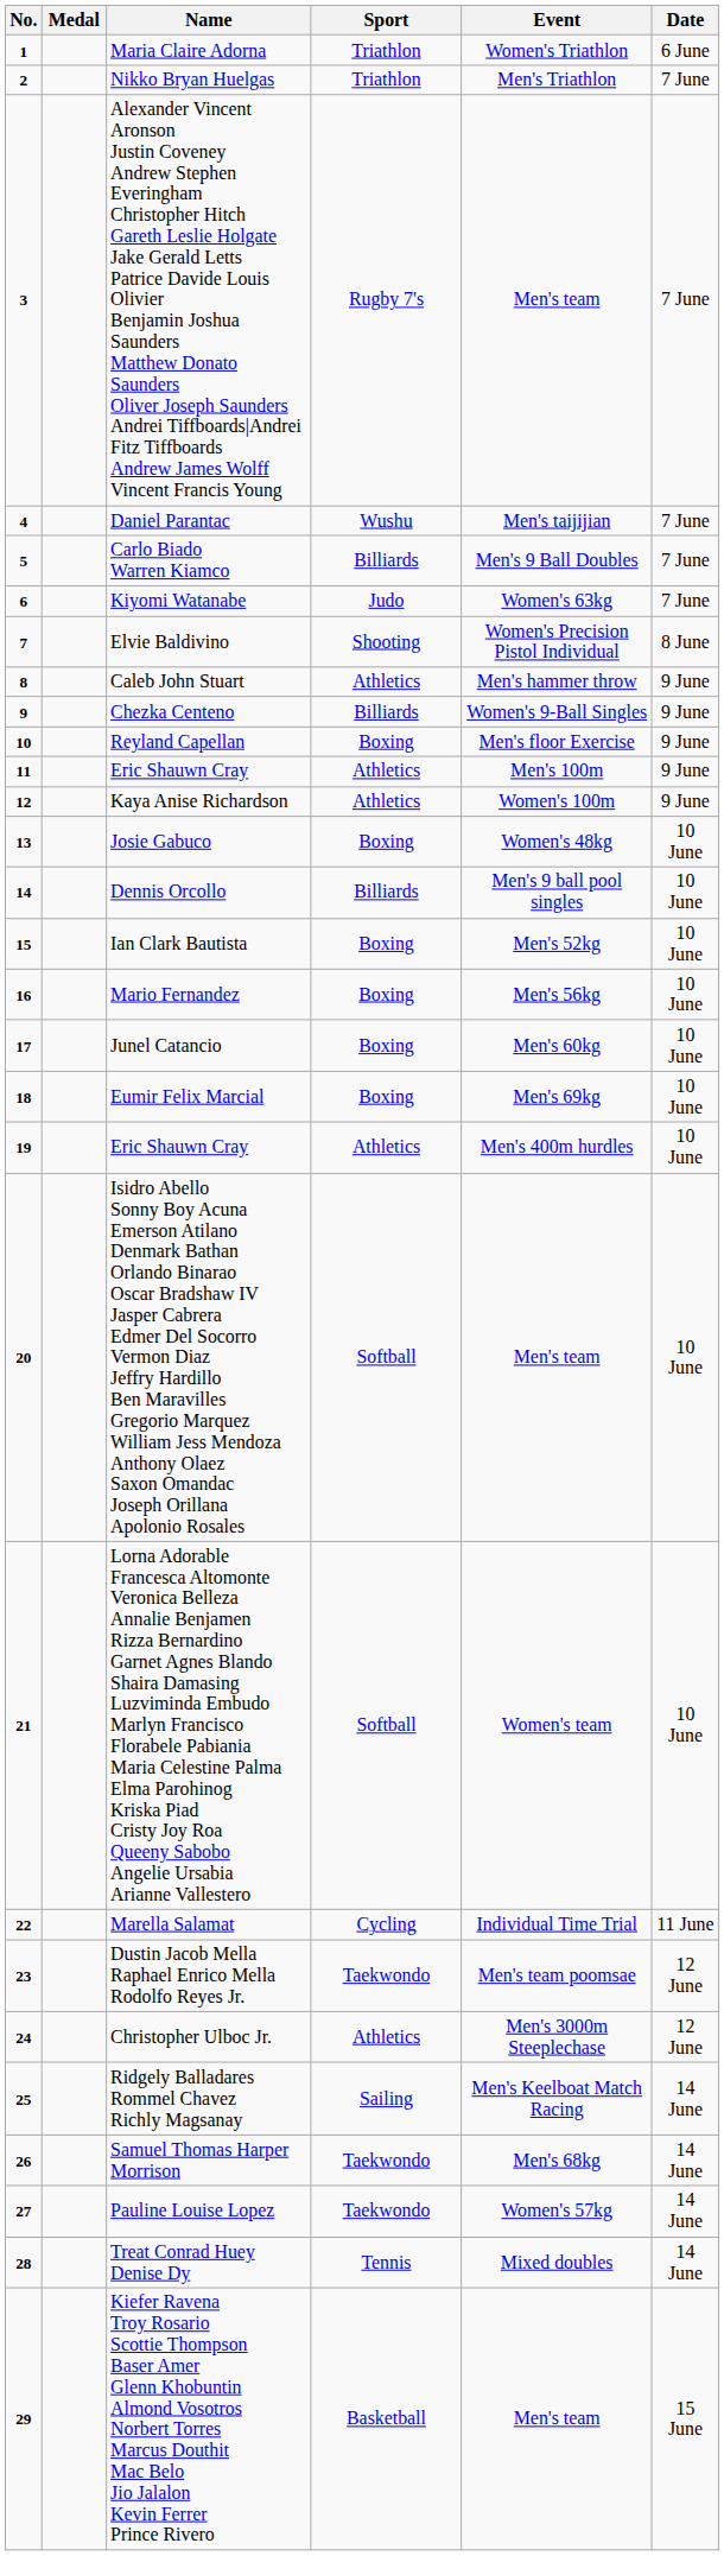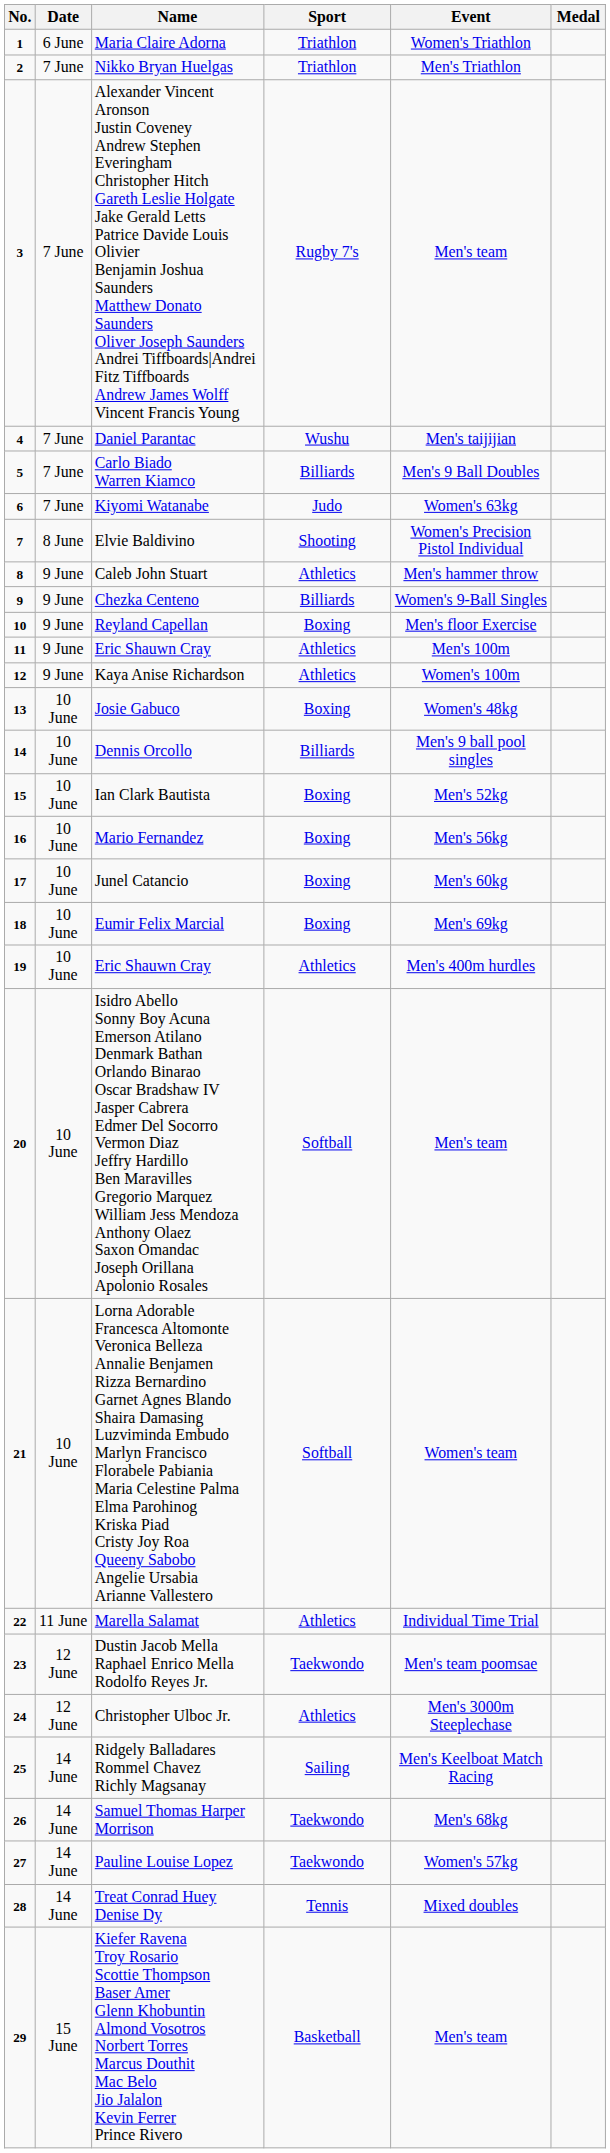columns swapped: Medal <-> Date
Marella Salamat | Sport: Cycling -> Athletics
